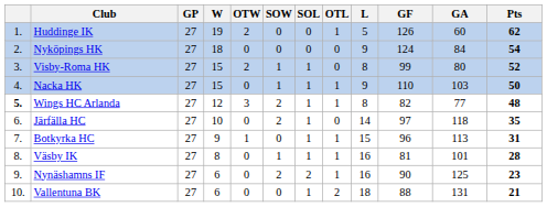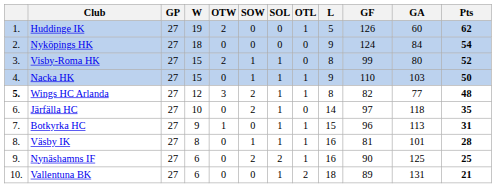Nynäshamns IF | Pts: 23 -> 25
Vallentuna BK | GF: 88 -> 89
